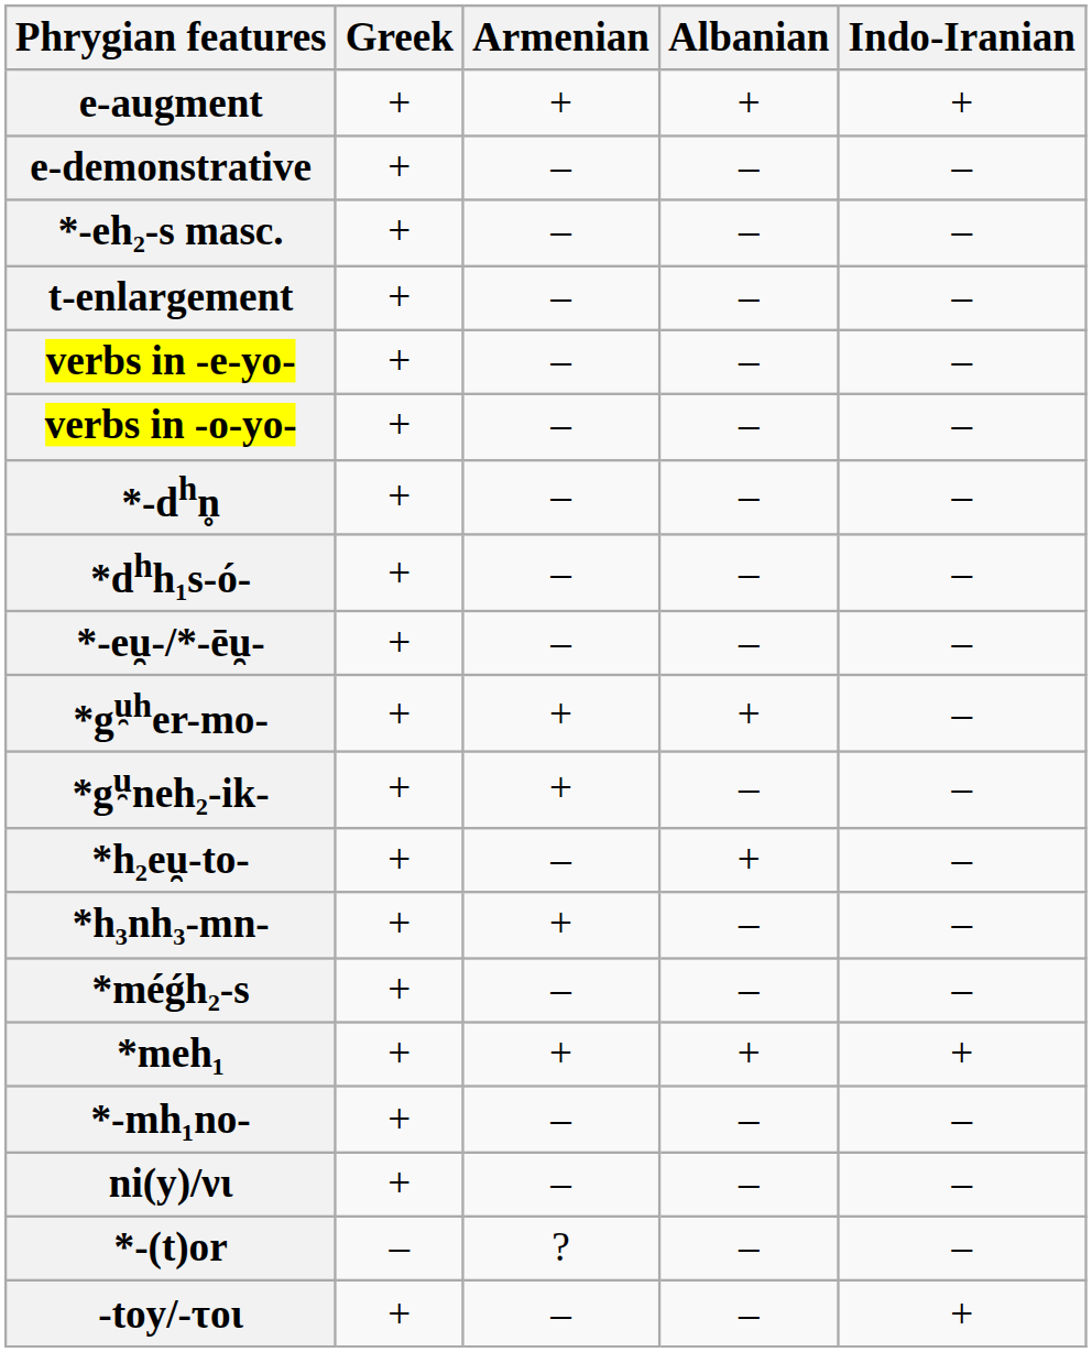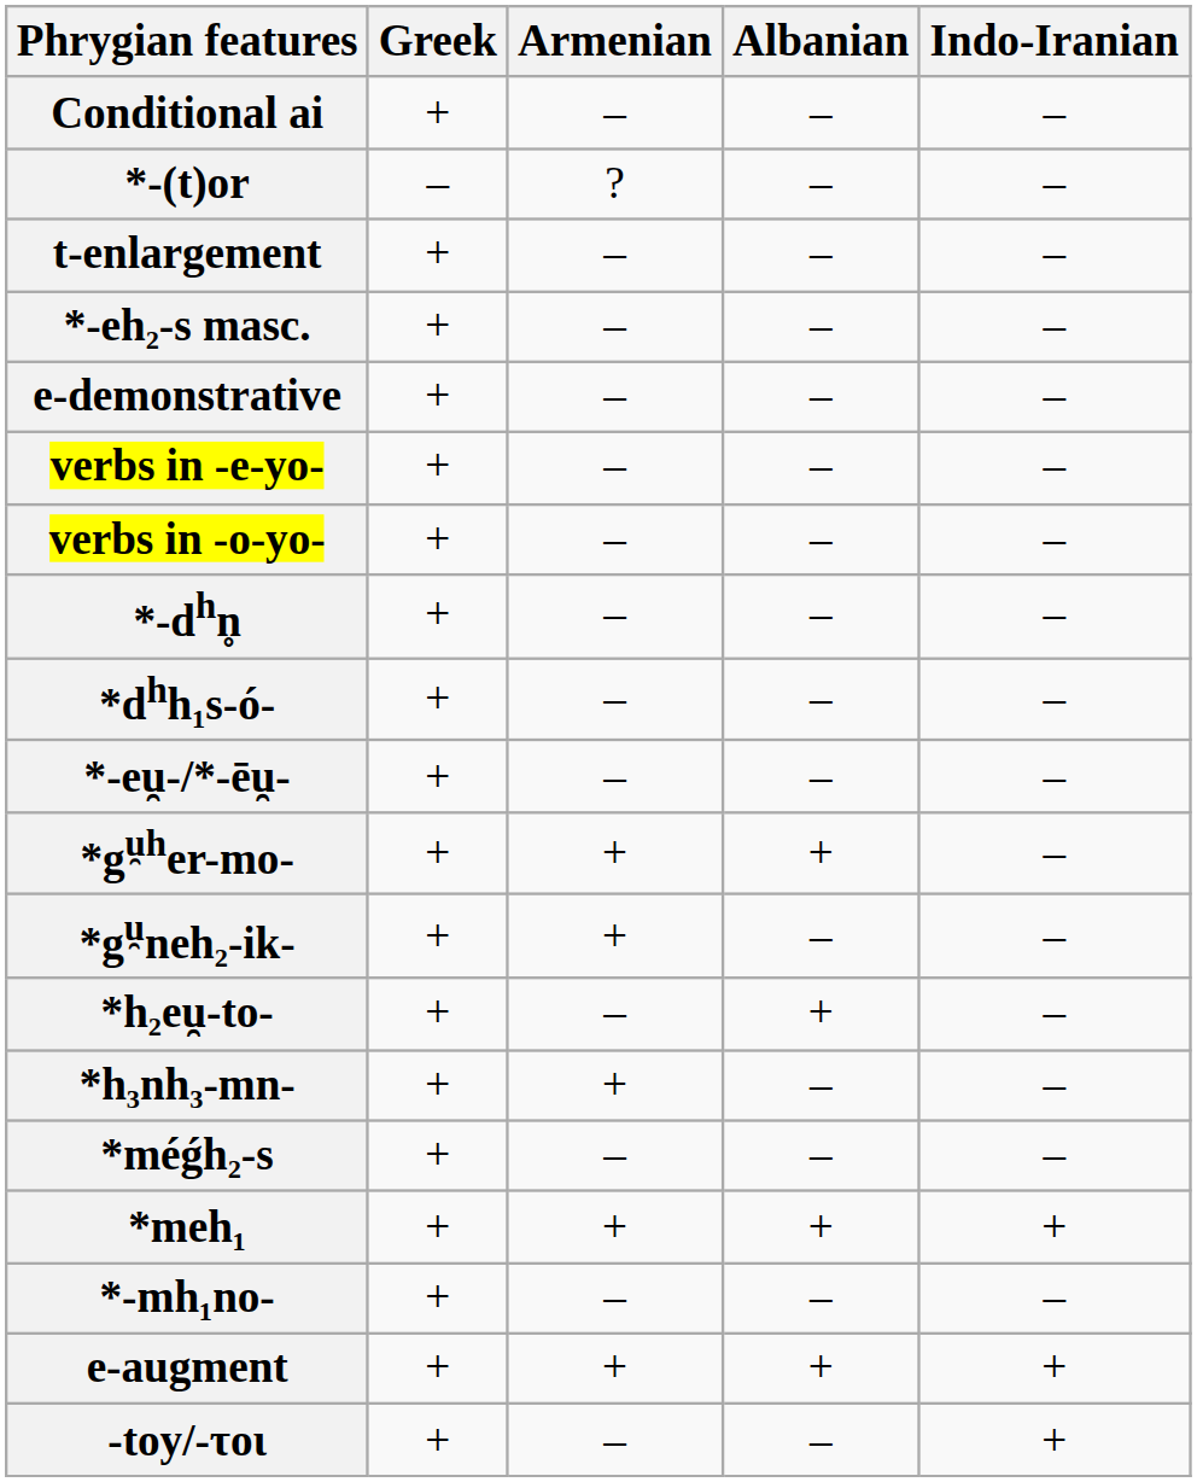+ row: Conditional ai | + | – | – | –
rows swapped: e-augment <-> *-(t)or
rows swapped: e-demonstrative <-> t-enlargement
- row: ni(y)/νι | + | – | – | –
